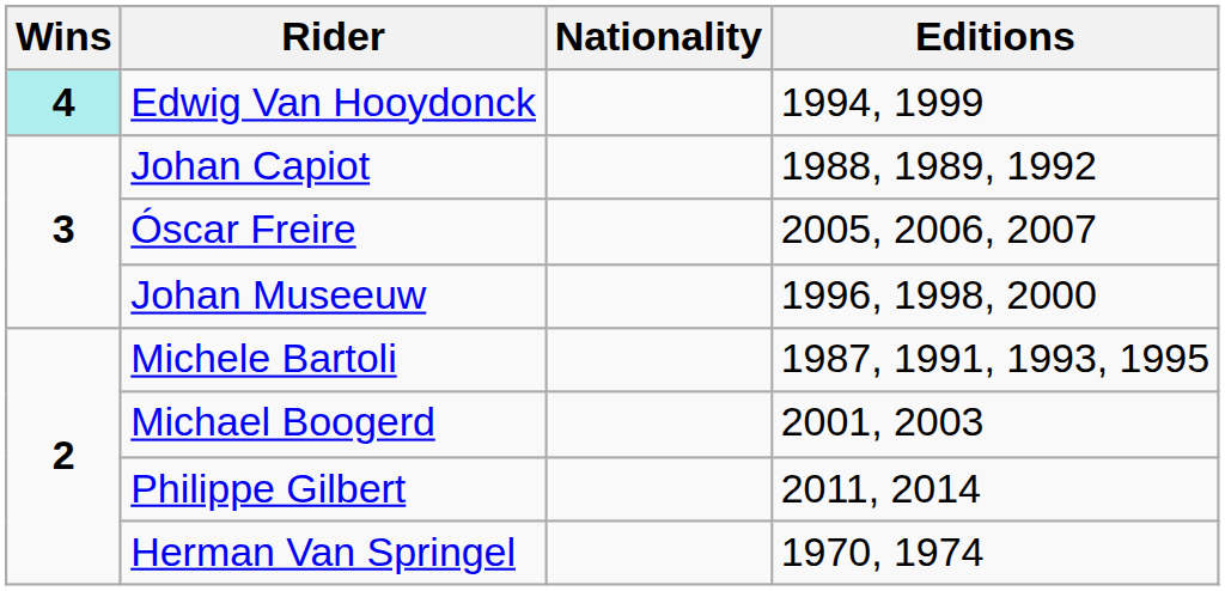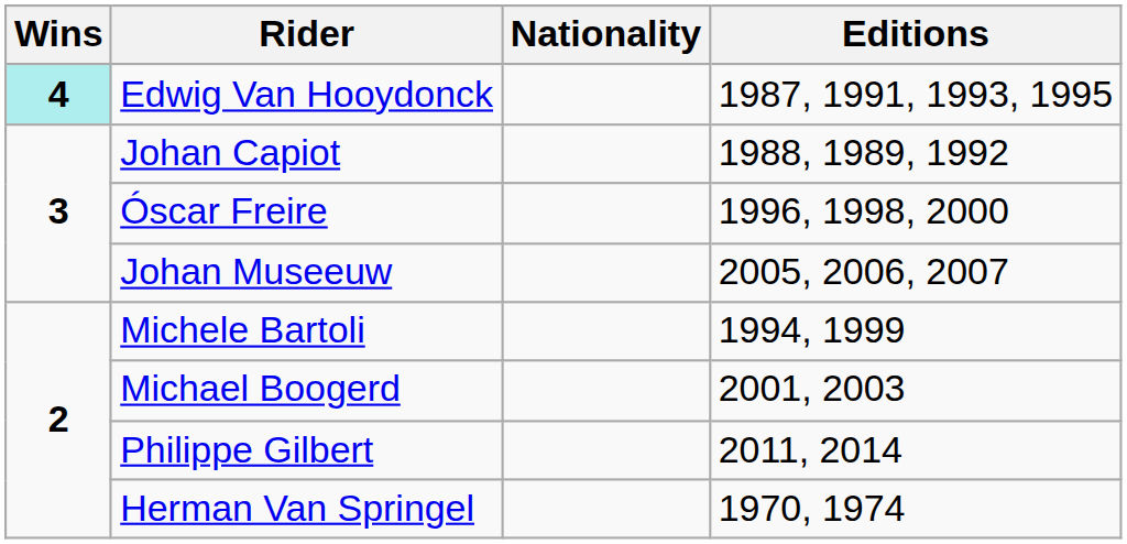Edwig Van Hooydonck | Editions: 1994, 1999 -> 1987, 1991, 1993, 1995
Óscar Freire | Editions: 2005, 2006, 2007 -> 1996, 1998, 2000
Johan Museeuw | Editions: 1996, 1998, 2000 -> 2005, 2006, 2007
Michele Bartoli | Editions: 1987, 1991, 1993, 1995 -> 1994, 1999
